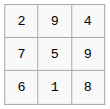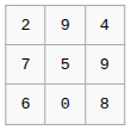6 | column 2: 1 -> 0
